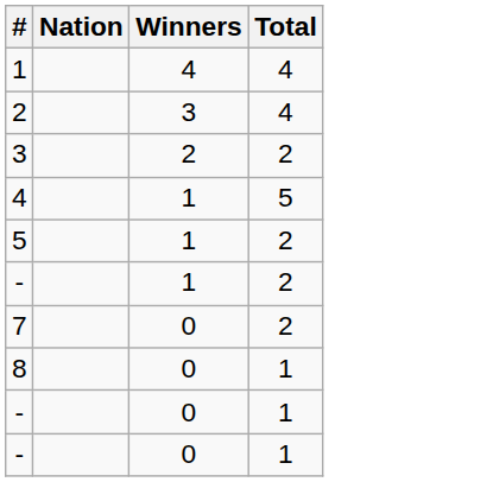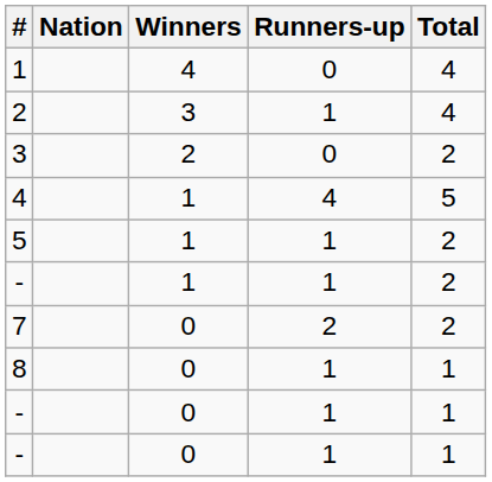+ column: Runners-up | 0 | 1 | 0 | 4 | 1 | 1 | 2 | 1 | 1 | 1
